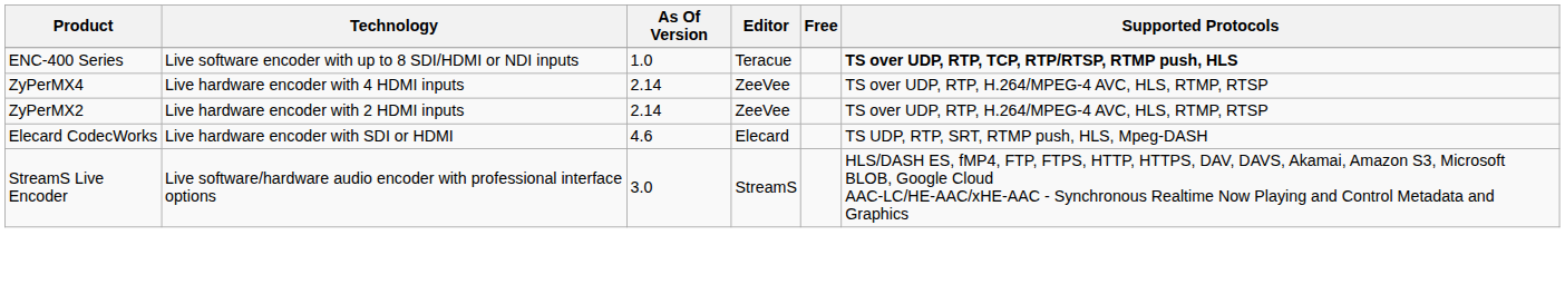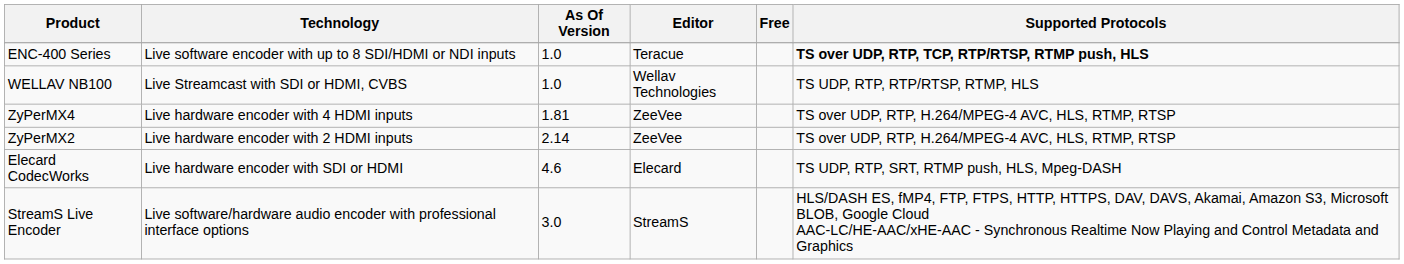+ row: WELLAV NB100 | Live Streamcast with SDI or HDMI, CVBS | 1.0 | Wellav Technologies | TS UDP, RTP, RTP/RTSP, RTMP, HLS
ZyPerMX4 | As Of Version: 2.14 -> 1.81
